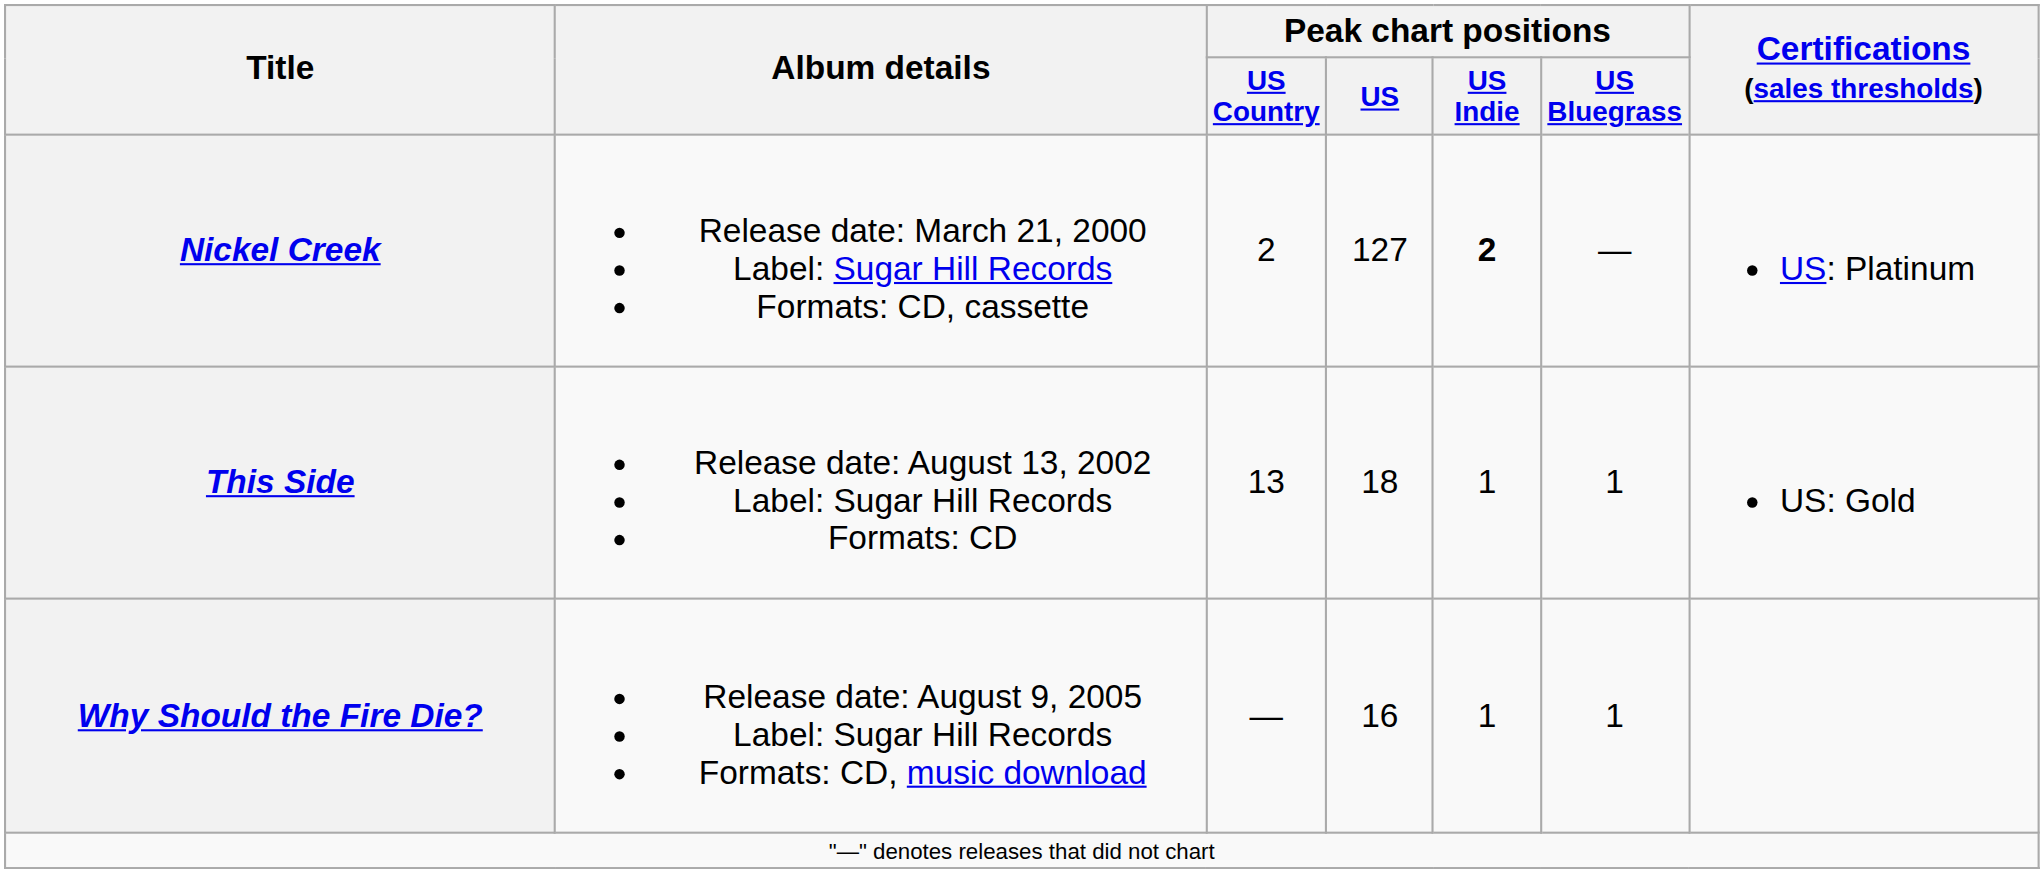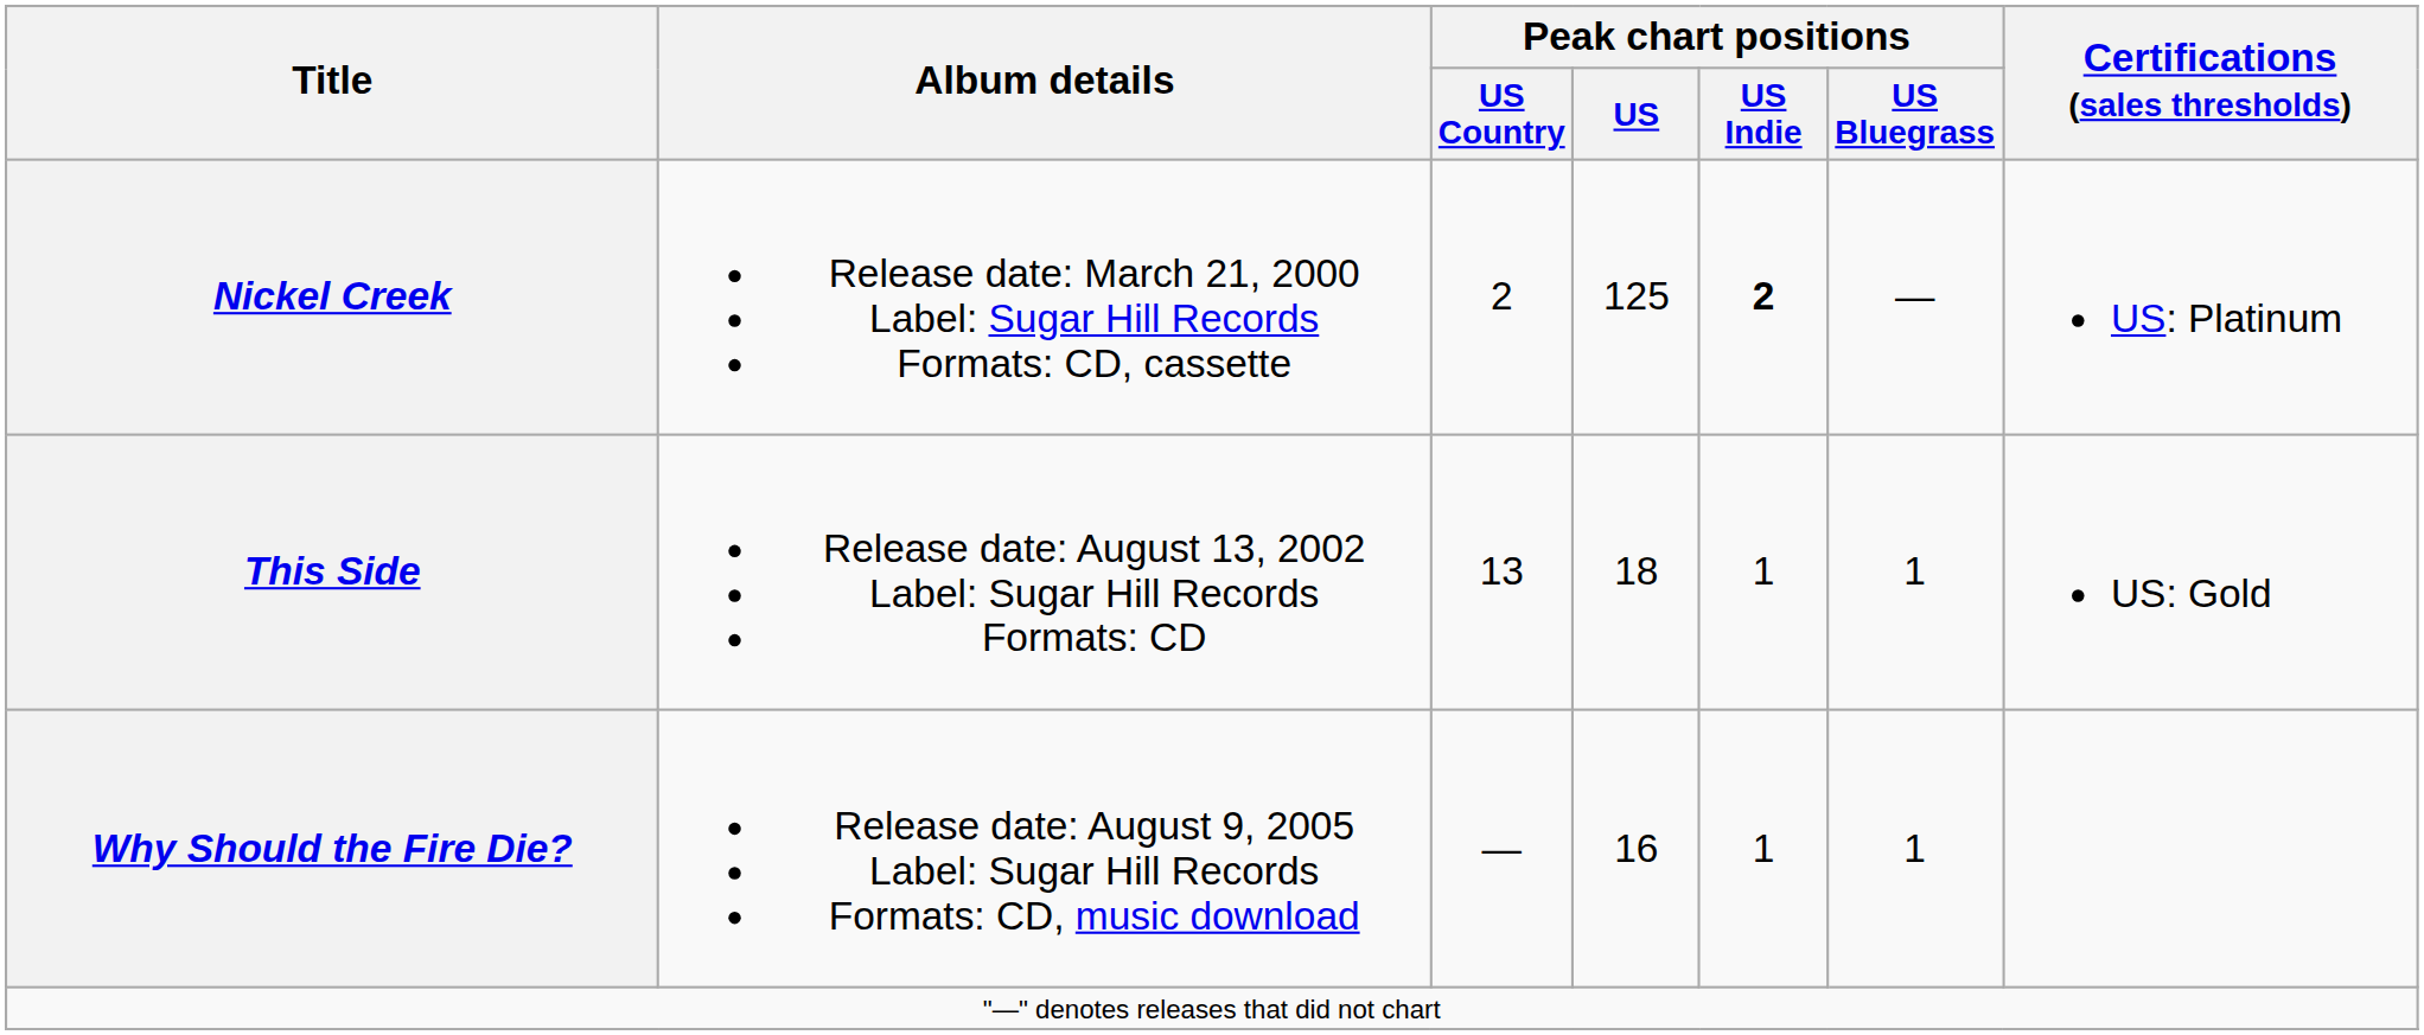Nickel Creek | Peak chart positions / US: 127 -> 125
